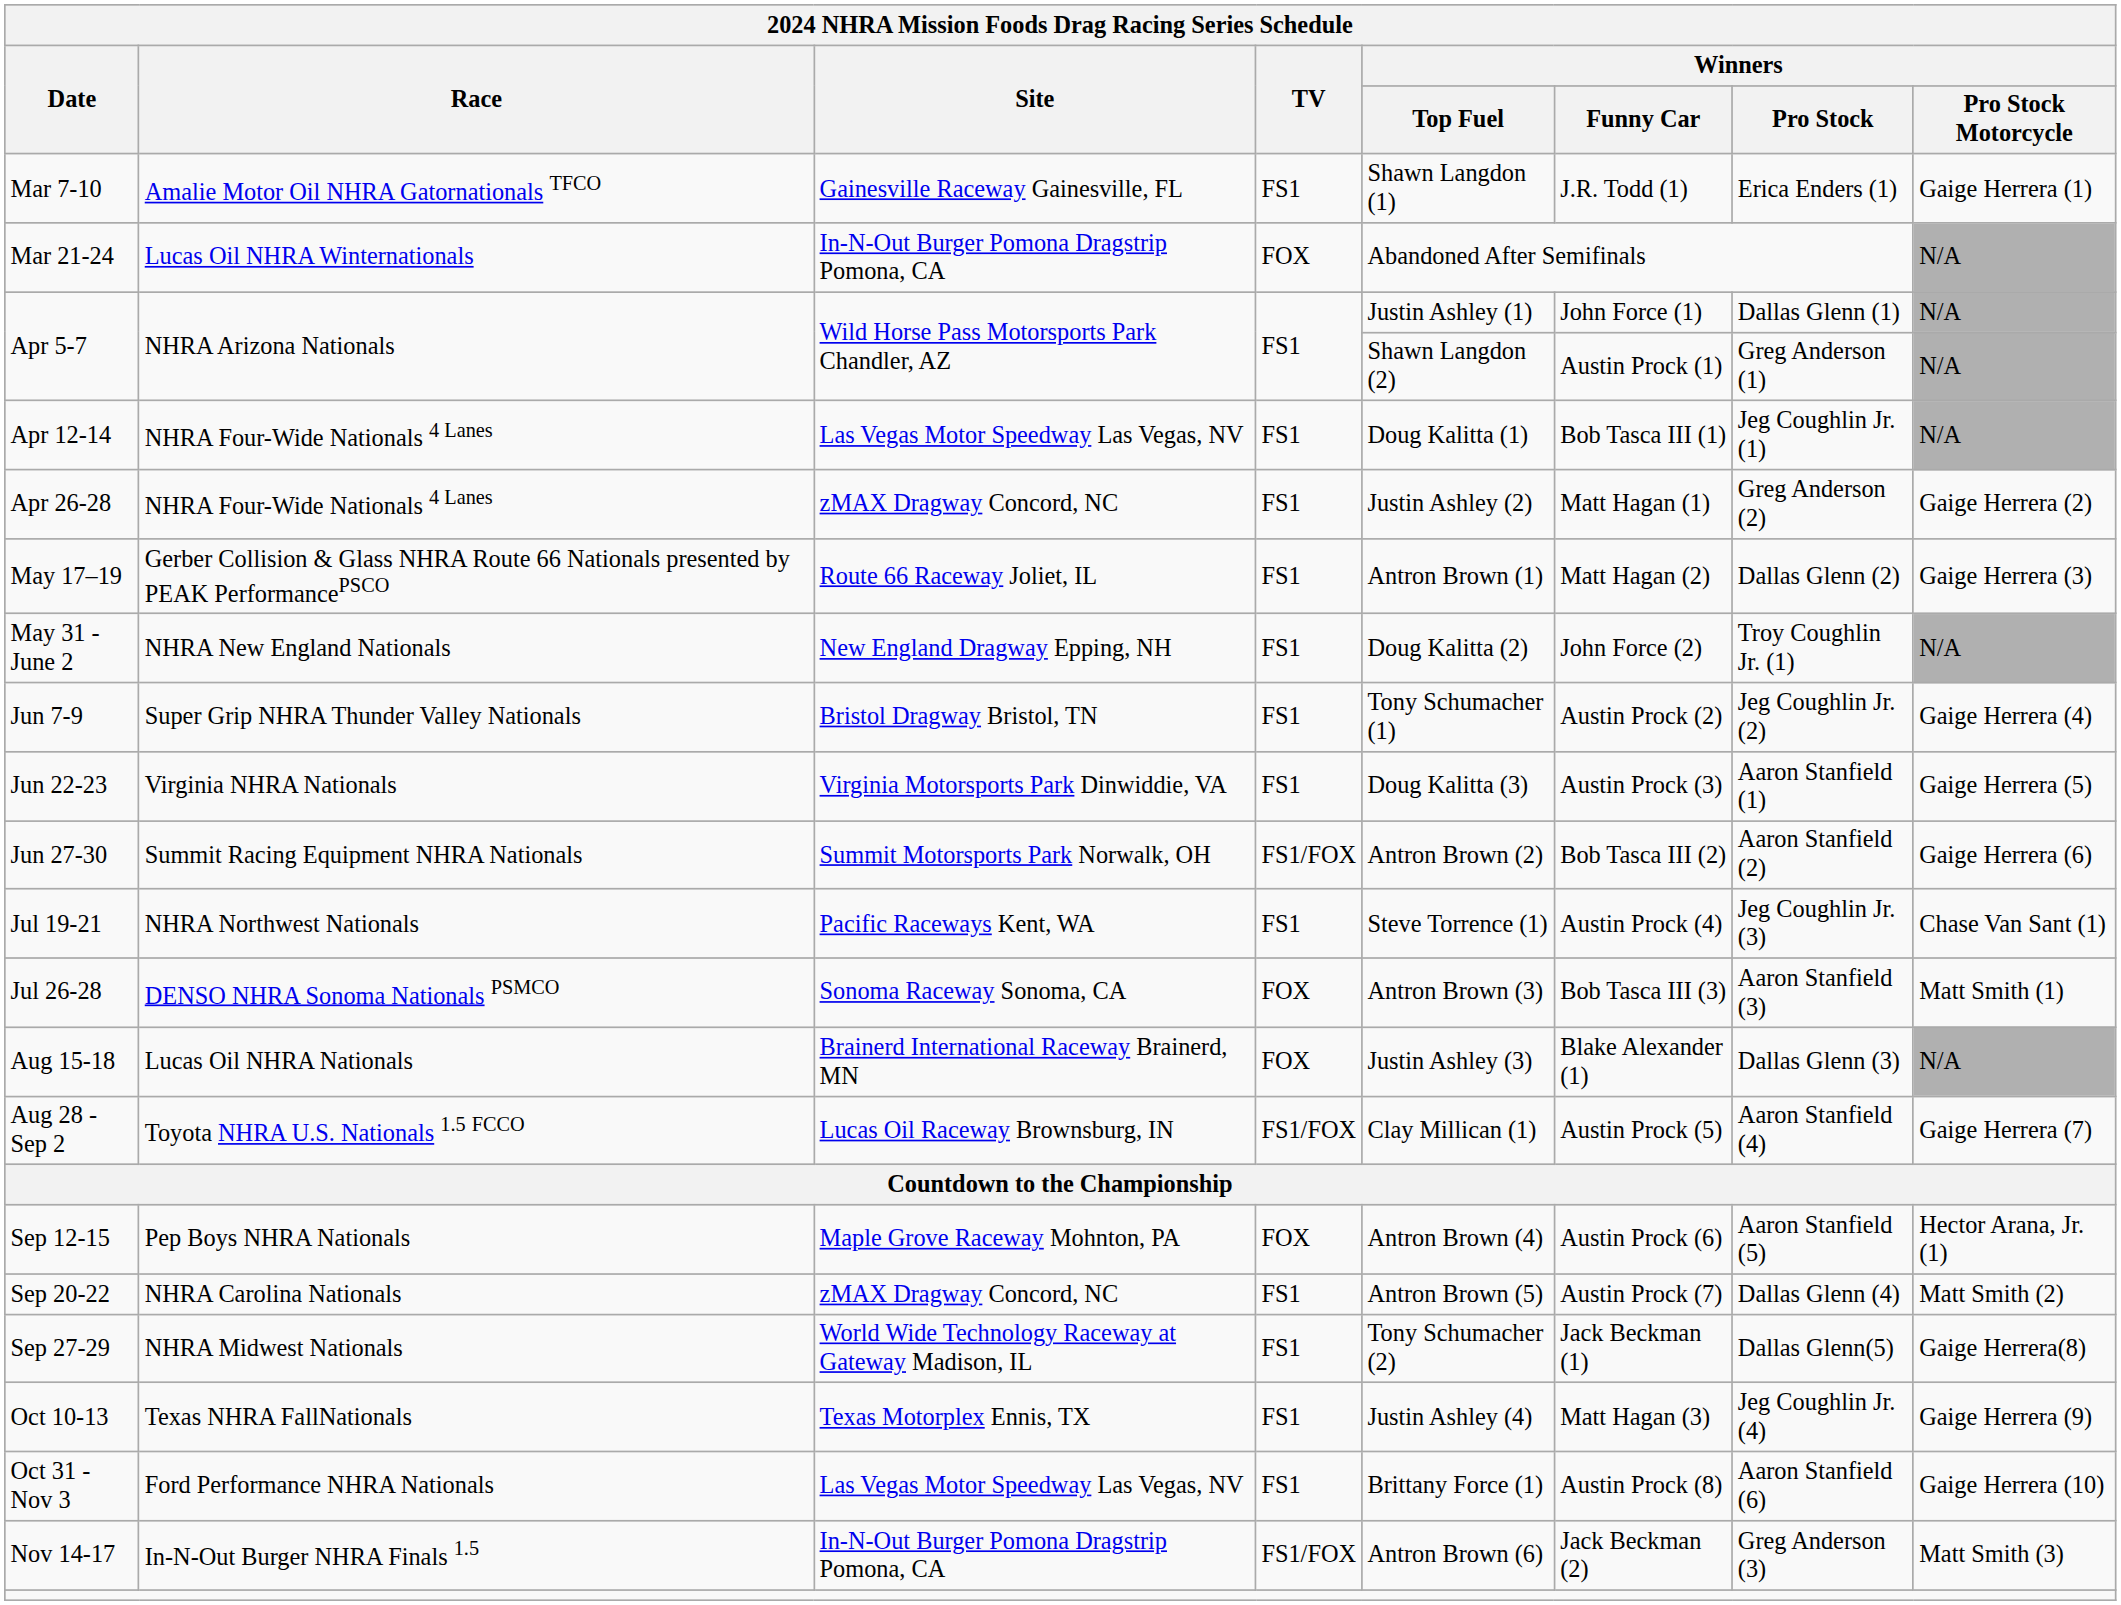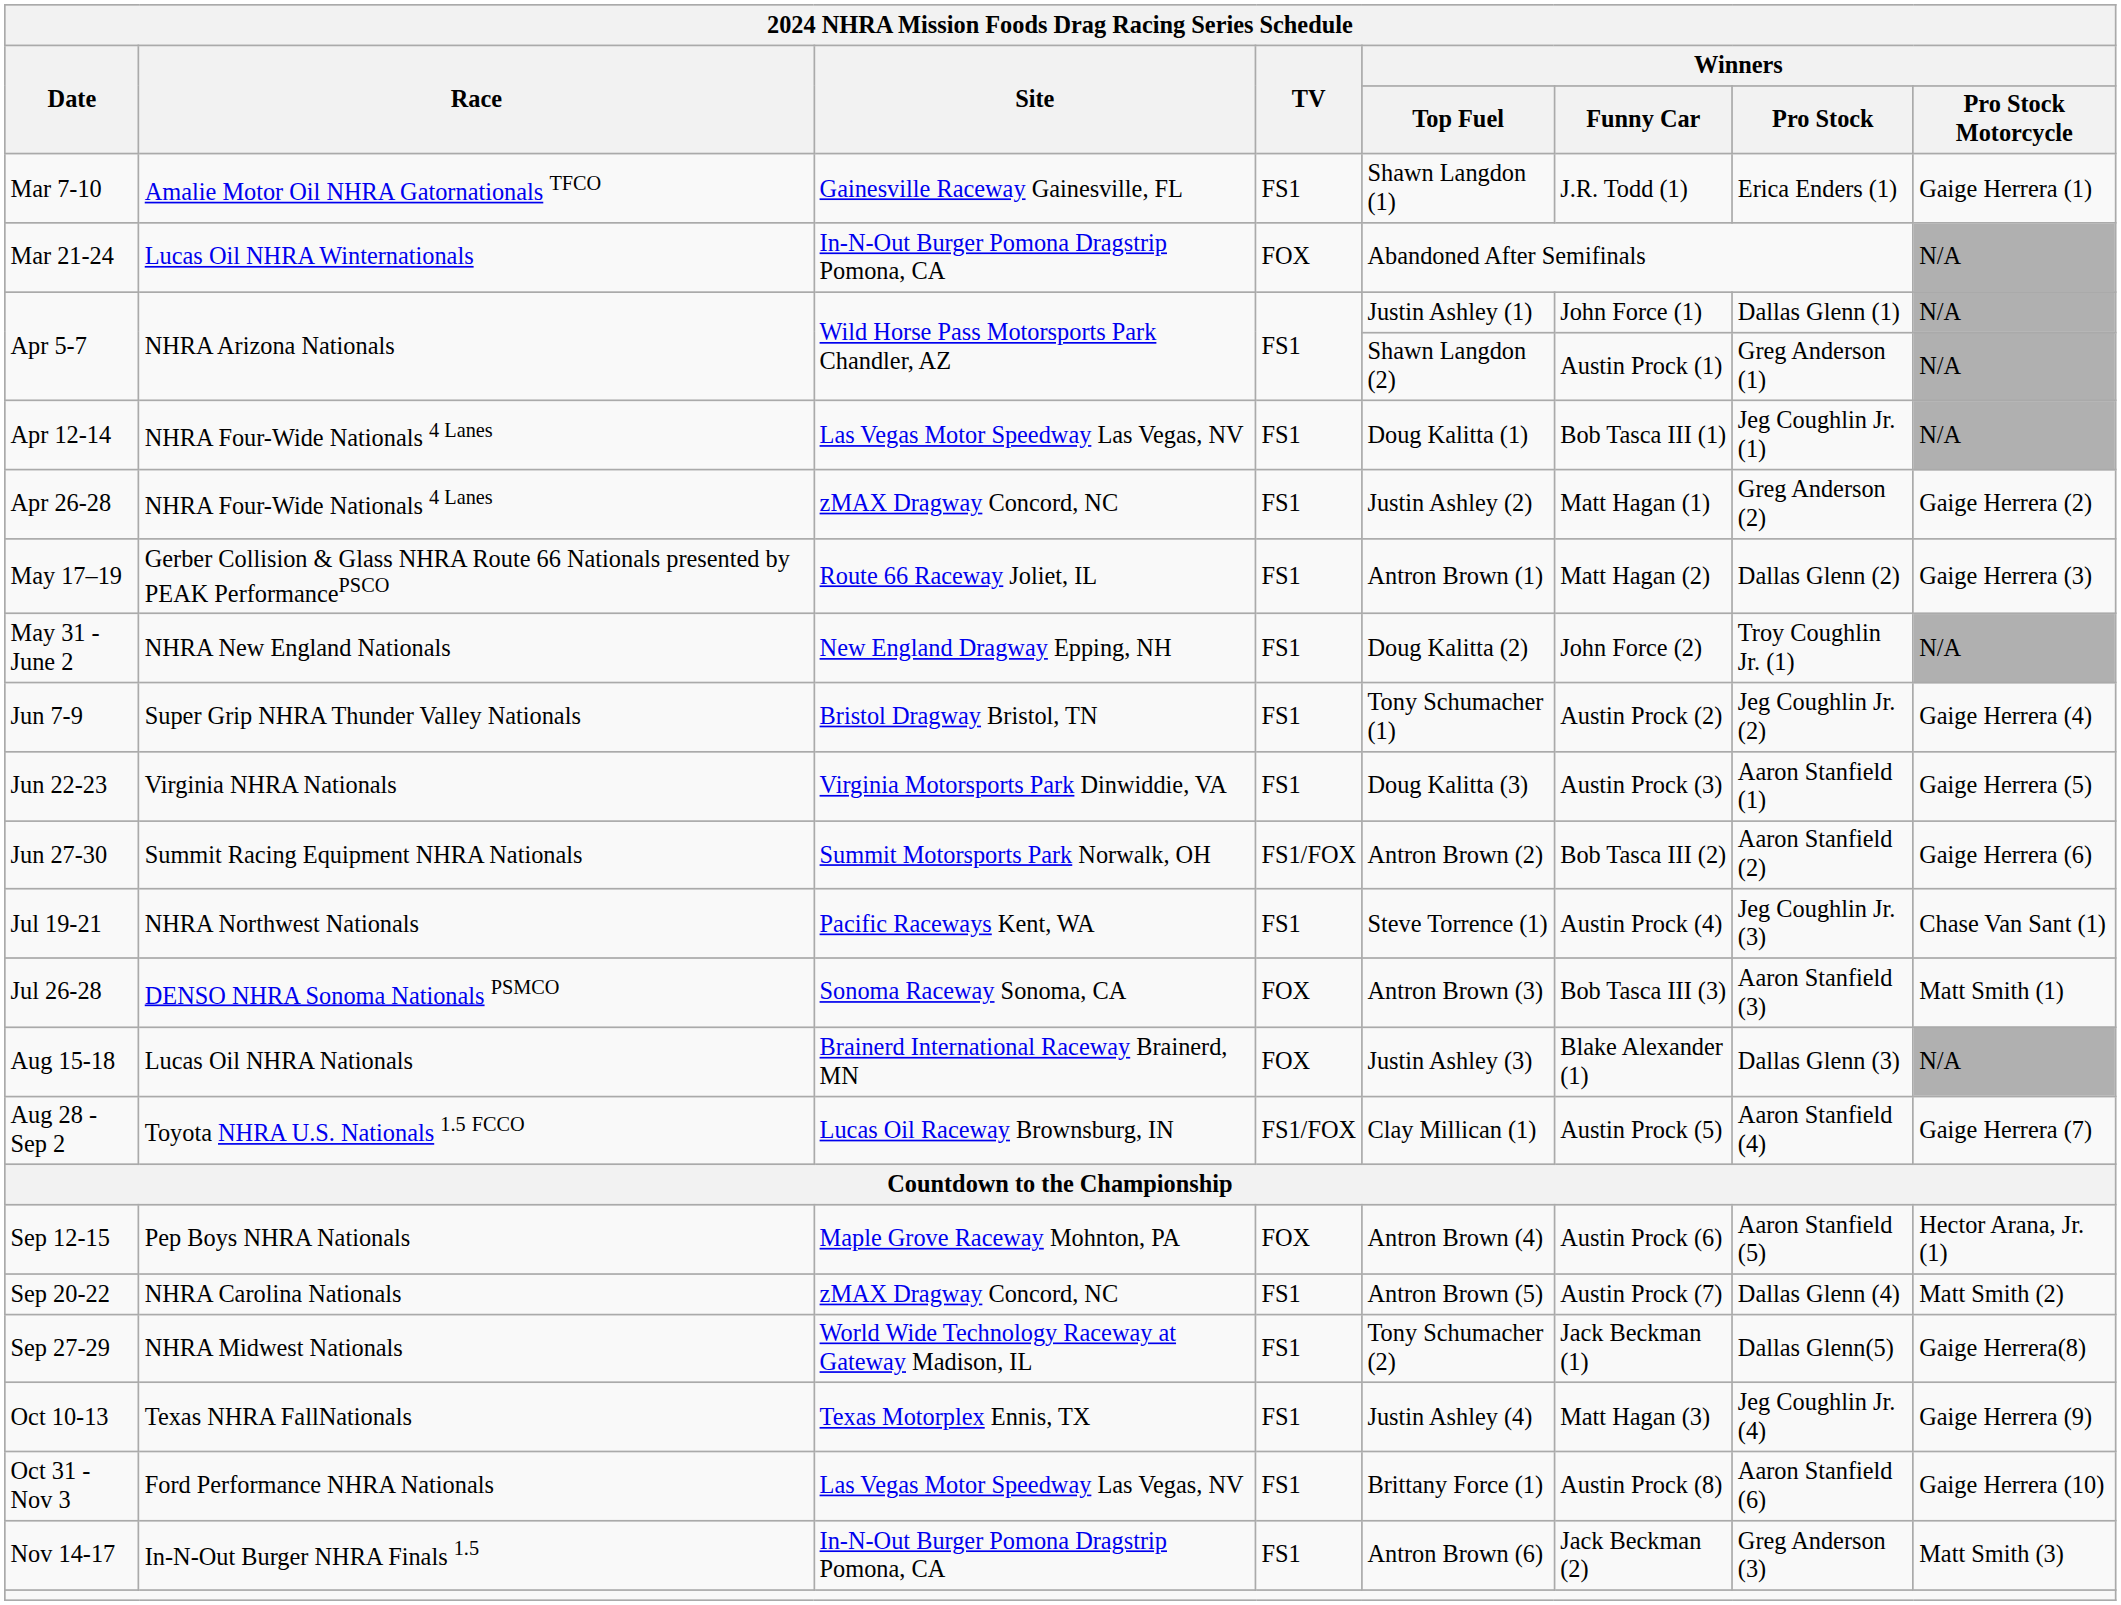Nov 14-17 | 2024 NHRA Mission Foods Drag Racing Series Schedule / TV: FS1/FOX -> FS1
